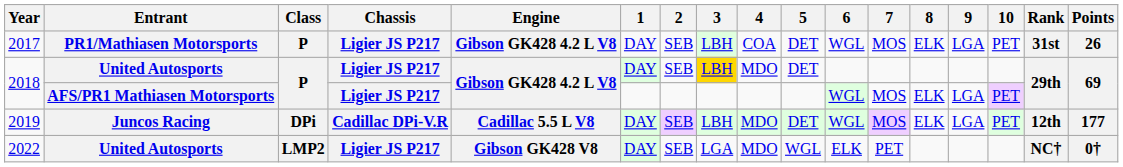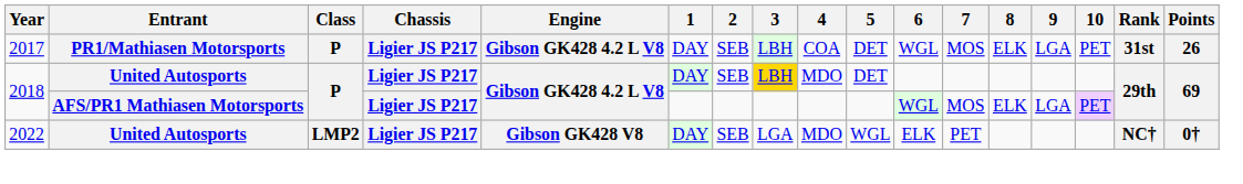- row: 2019 | Juncos Racing | DPi | Cadillac DPi-V.R | Cadillac 5.5 L V8 | DAY | SEB | LBH | MDO | DET | WGL | MOS | ELK | LGA | PET | 12th | 177
